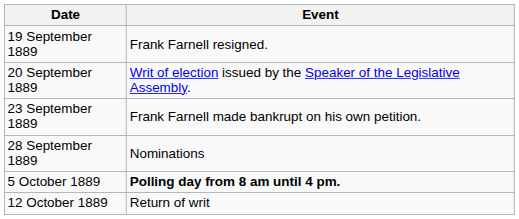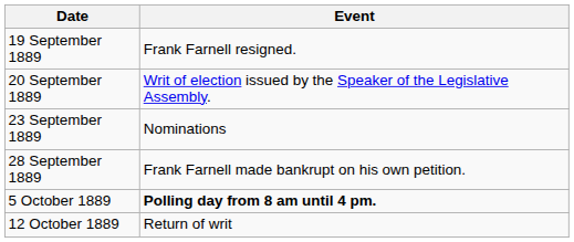23 September 1889 | Event: Frank Farnell made bankrupt on his own petition. -> Nominations
28 September 1889 | Event: Nominations -> Frank Farnell made bankrupt on his own petition.
